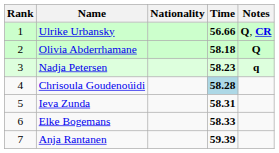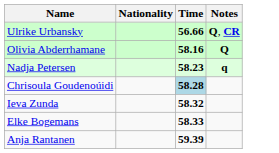- column: Rank | 1 | 2 | 3 | 4 | 5 | 6 | 7
Olivia Abderrhamane | Time: 58.18 -> 58.16
Ieva Zunda | Time: 58.31 -> 58.32
